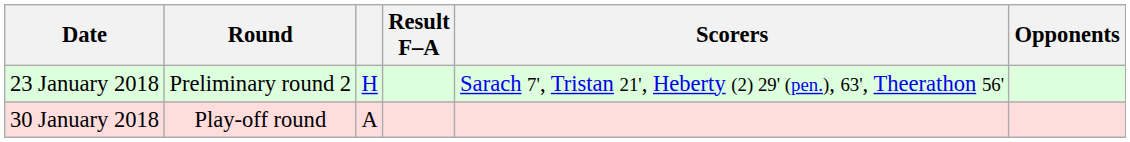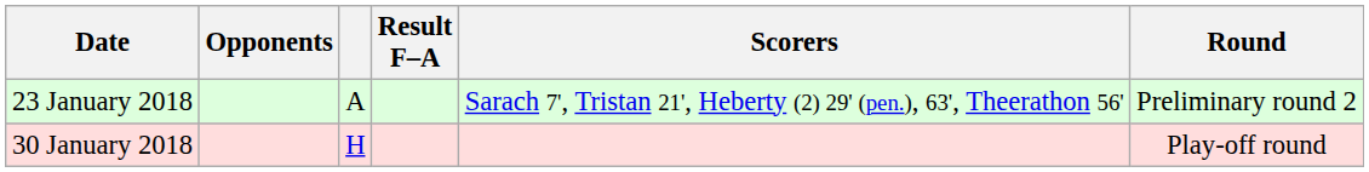columns swapped: Opponents <-> Round
23 January 2018 | column 3: H -> A
30 January 2018 | column 3: A -> H
